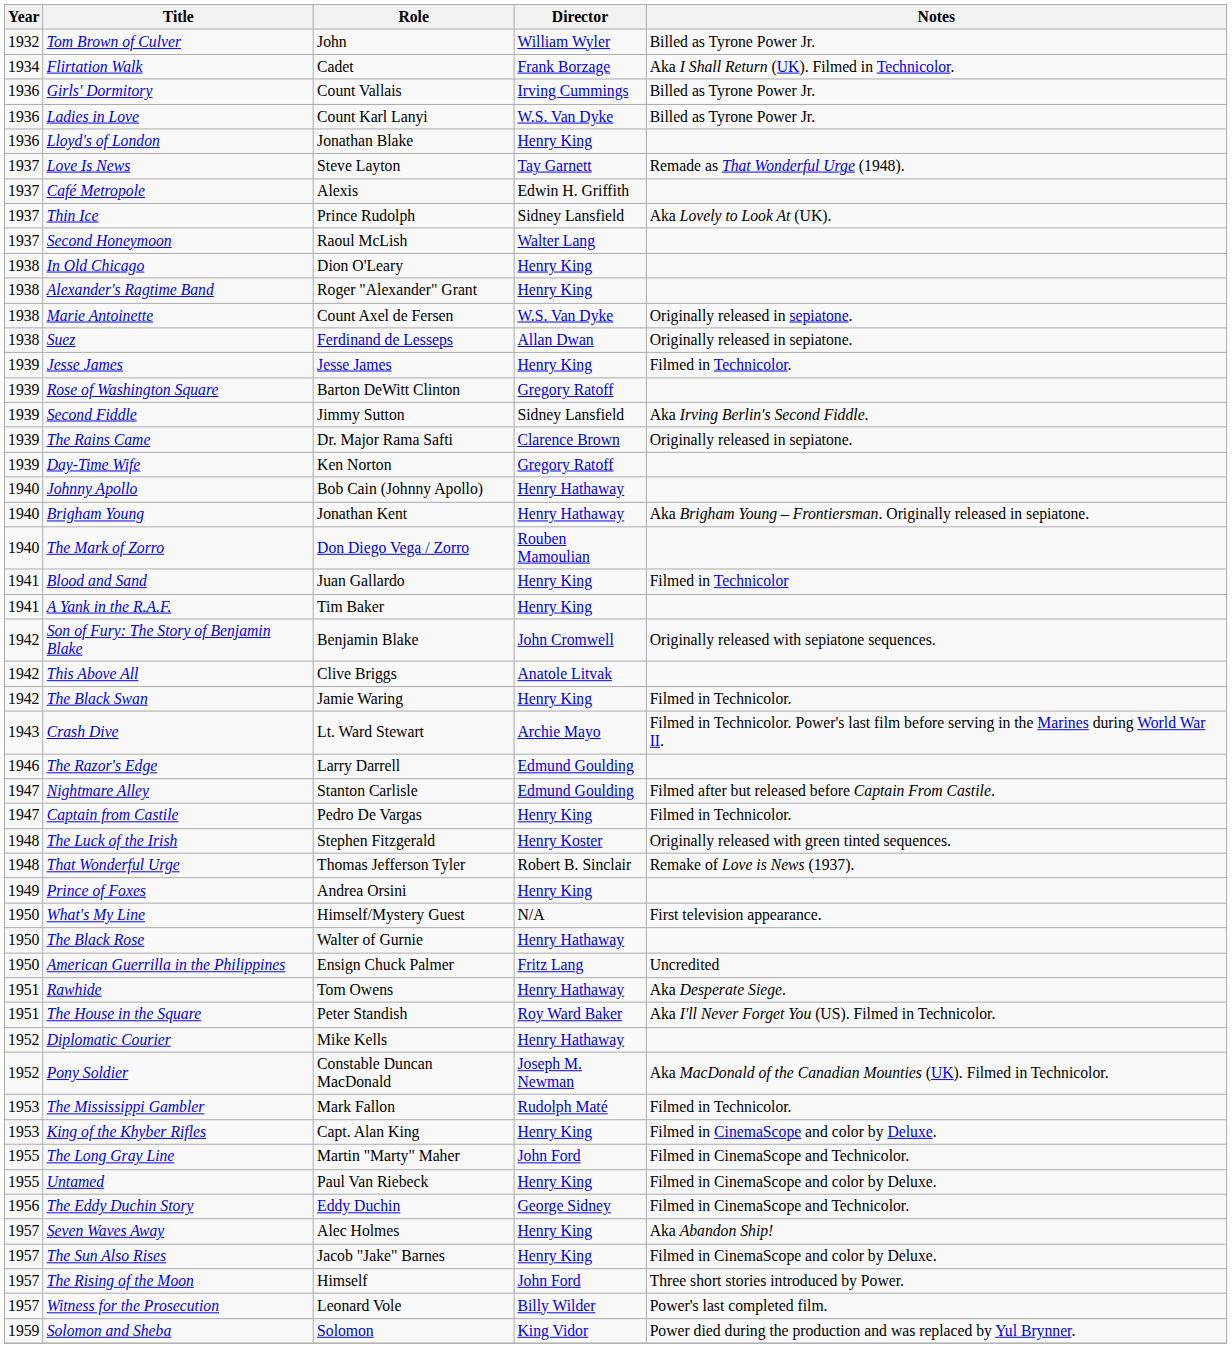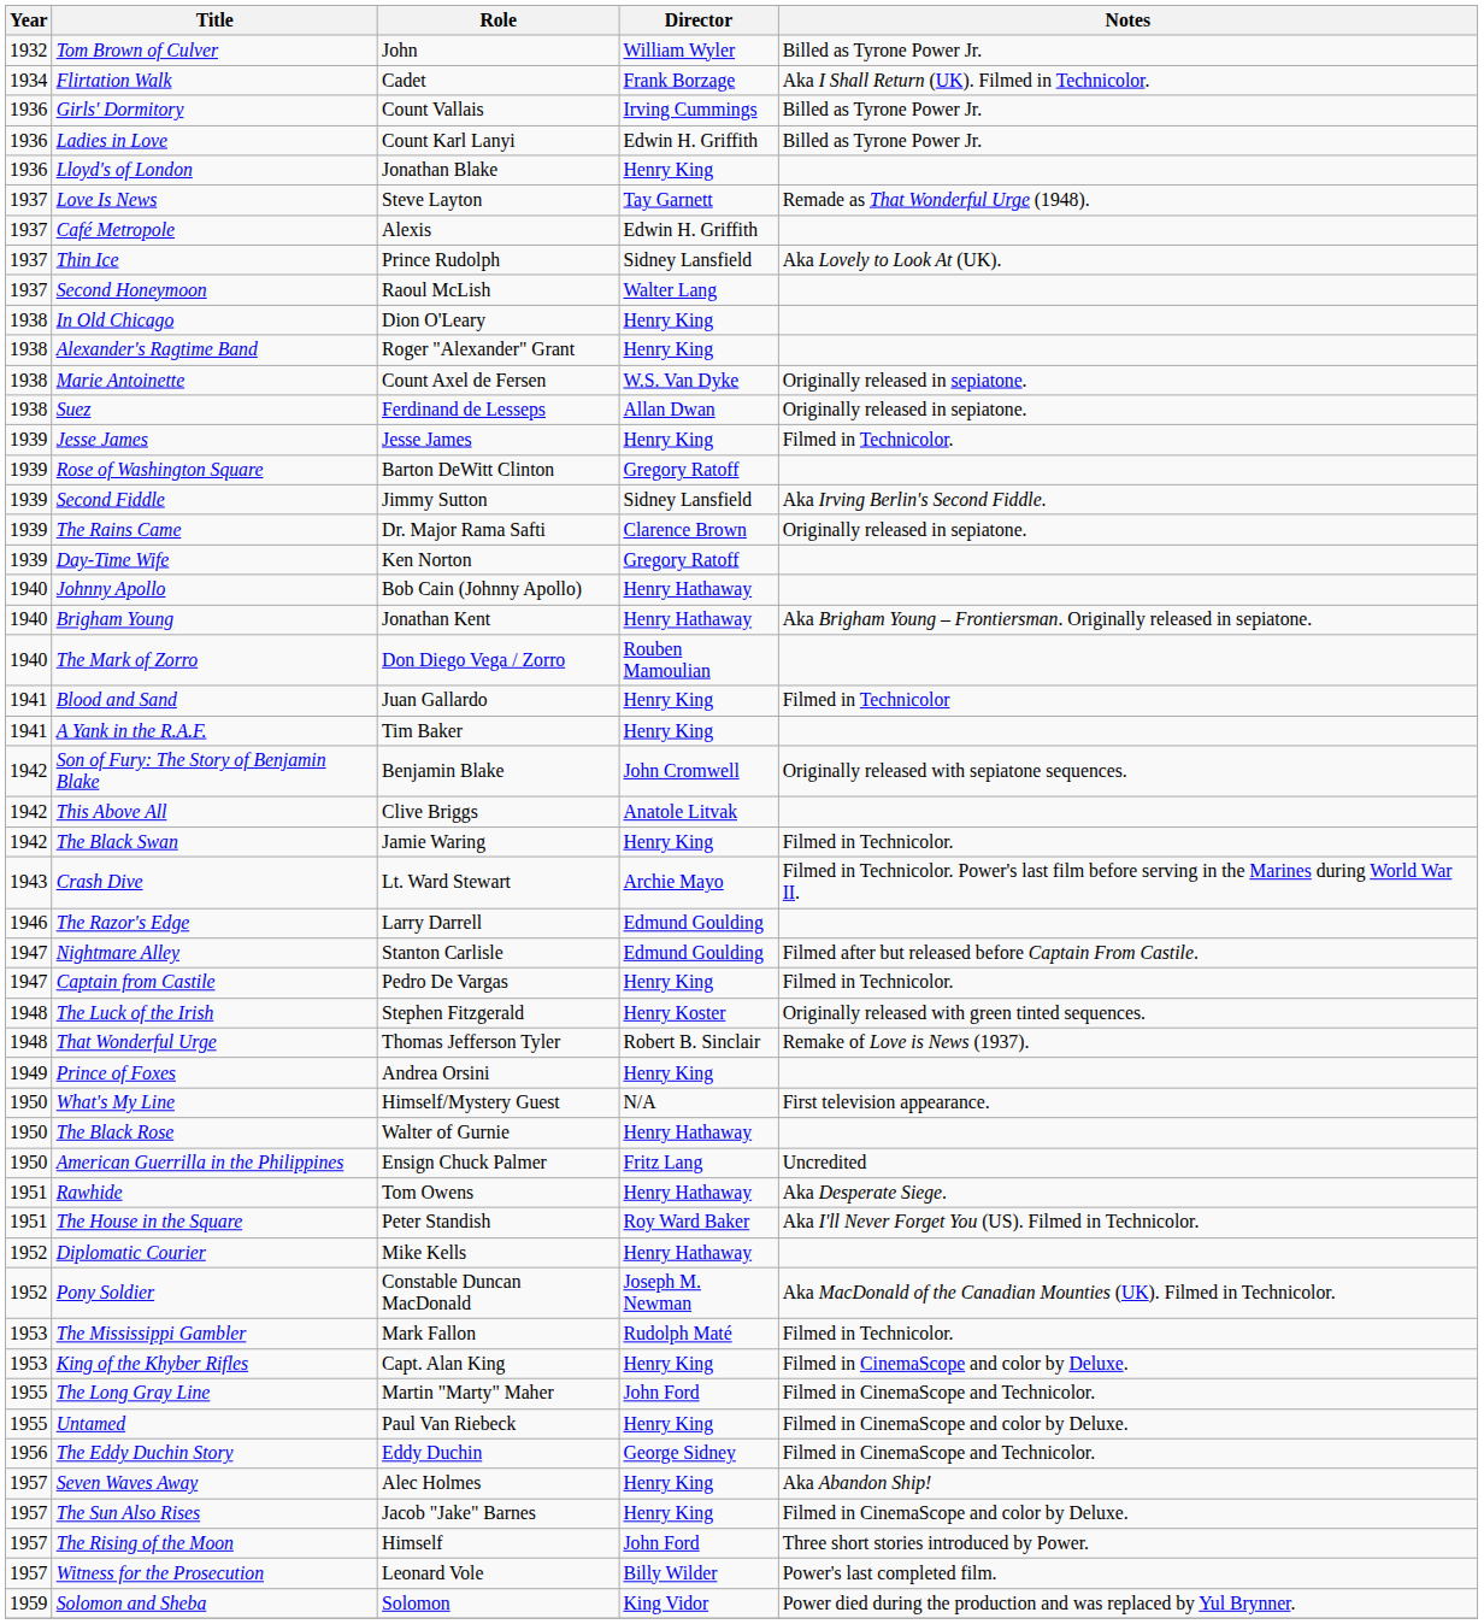Ladies in Love | Director: W.S. Van Dyke -> Edwin H. Griffith
